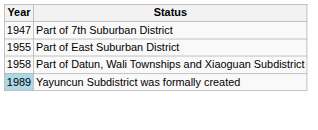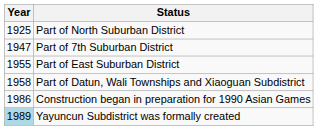+ row: 1925 | Part of North Suburban District
+ row: 1986 | Construction began in preparation for 1990 Asian Games
